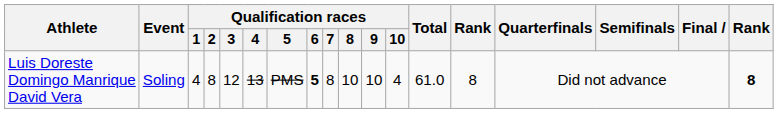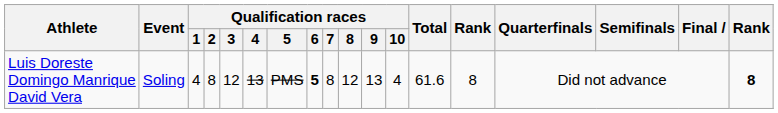Luis Doreste Domingo Manrique David Vera | Qualification races / 8: 10 -> 12
Luis Doreste Domingo Manrique David Vera | Qualification races / 9: 10 -> 13
Luis Doreste Domingo Manrique David Vera | Total: 61.0 -> 61.6
